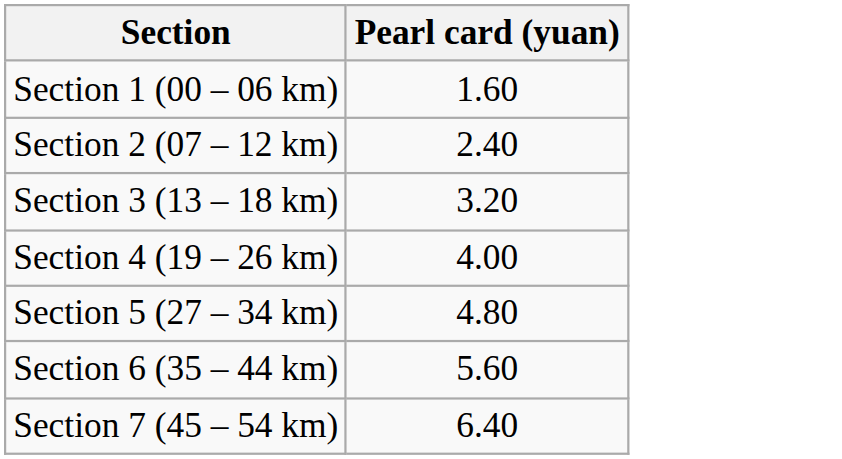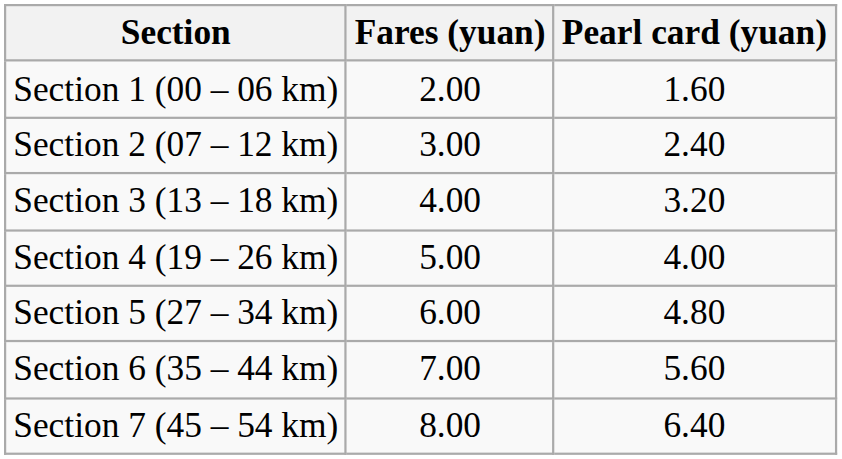+ column: Fares (yuan) | 2.00 | 3.00 | 4.00 | 5.00 | 6.00 | 7.00 | 8.00
